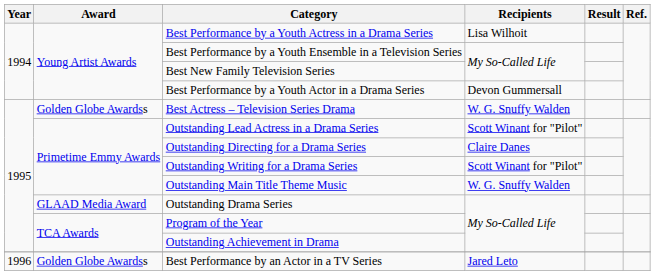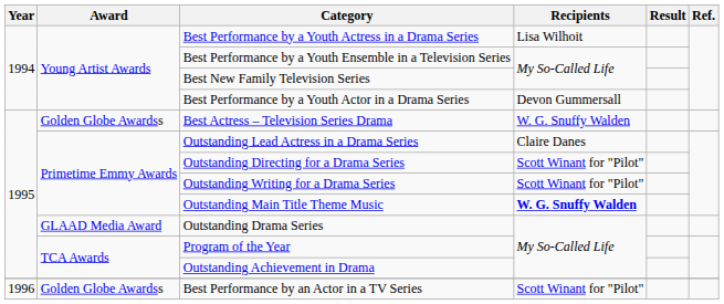Outstanding Lead Actress in a Drama Series | Recipients: Scott Winant for "Pilot" -> Claire Danes
Outstanding Directing for a Drama Series | Recipients: Claire Danes -> Scott Winant for "Pilot"
Outstanding Main Title Theme Music | Recipients: normal -> bold
Best Performance by an Actor in a TV Series | Recipients: Jared Leto -> Scott Winant for "Pilot"
